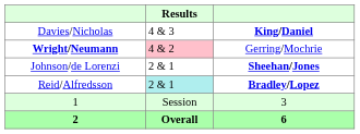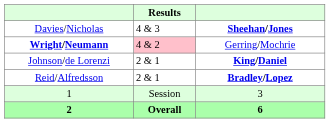Davies/Nicholas | column 3: King/Daniel -> Sheehan/Jones
Johnson/de Lorenzi | column 3: Sheehan/Jones -> King/Daniel
Reid/Alfredsson | Results: paleturquoise background -> no background
